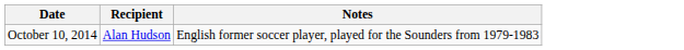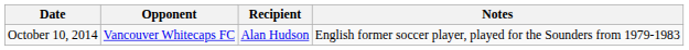+ column: Opponent | Vancouver Whitecaps FC
